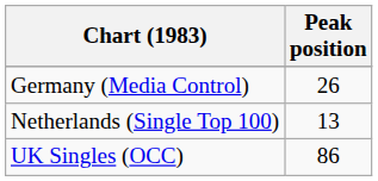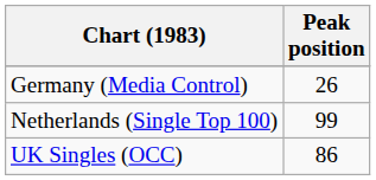Netherlands (Single Top 100) | Peak position: 13 -> 99
